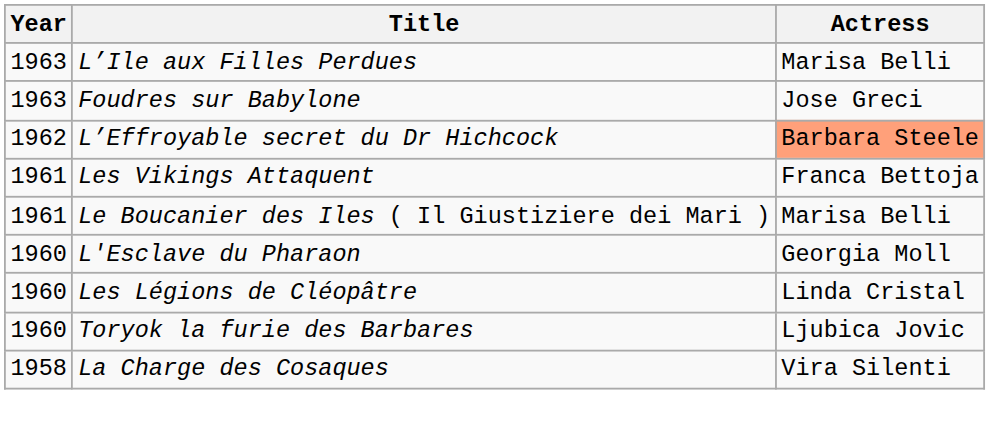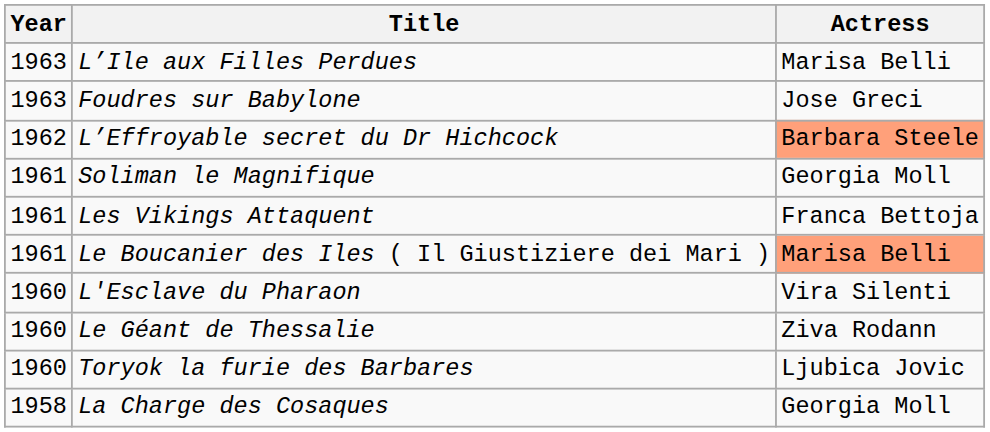+ row: 1961 | Soliman le Magnifique | Georgia Moll
Le Boucanier des Iles ( Il Giustiziere dei Mari ) | Actress: no background -> lightsalmon background
L'Esclave du Pharaon | Actress: Georgia Moll -> Vira Silenti
- row: 1960 | Les Légions de Cléopâtre | Linda Cristal
+ row: 1960 | Le Géant de Thessalie | Ziva Rodann
La Charge des Cosaques | Actress: Vira Silenti -> Georgia Moll
